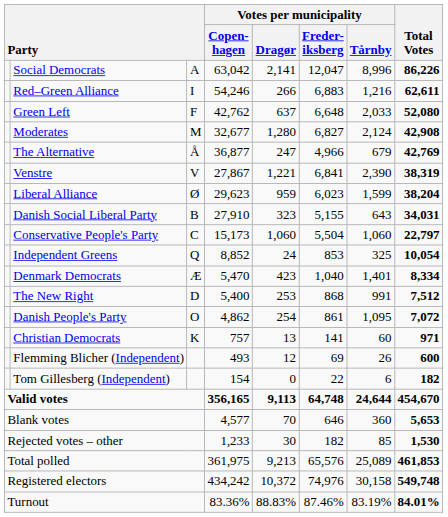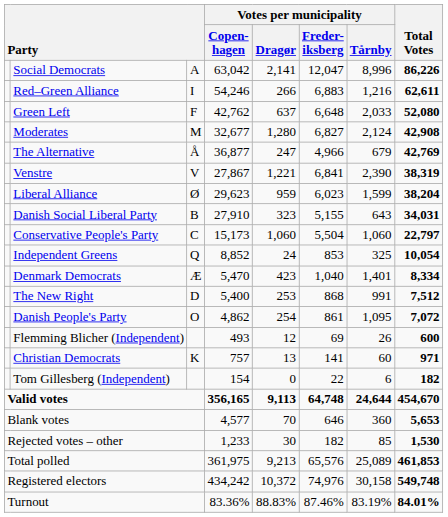rows swapped: Christian Democrats <-> Flemming Blicher (Independent)
